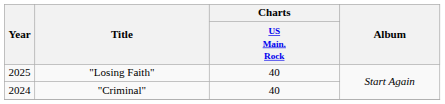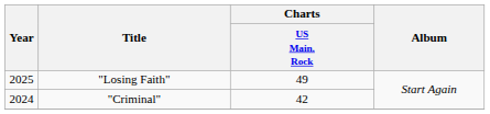"Losing Faith" | Charts / US Main. Rock: 40 -> 49
"Criminal" | Charts / US Main. Rock: 40 -> 42
